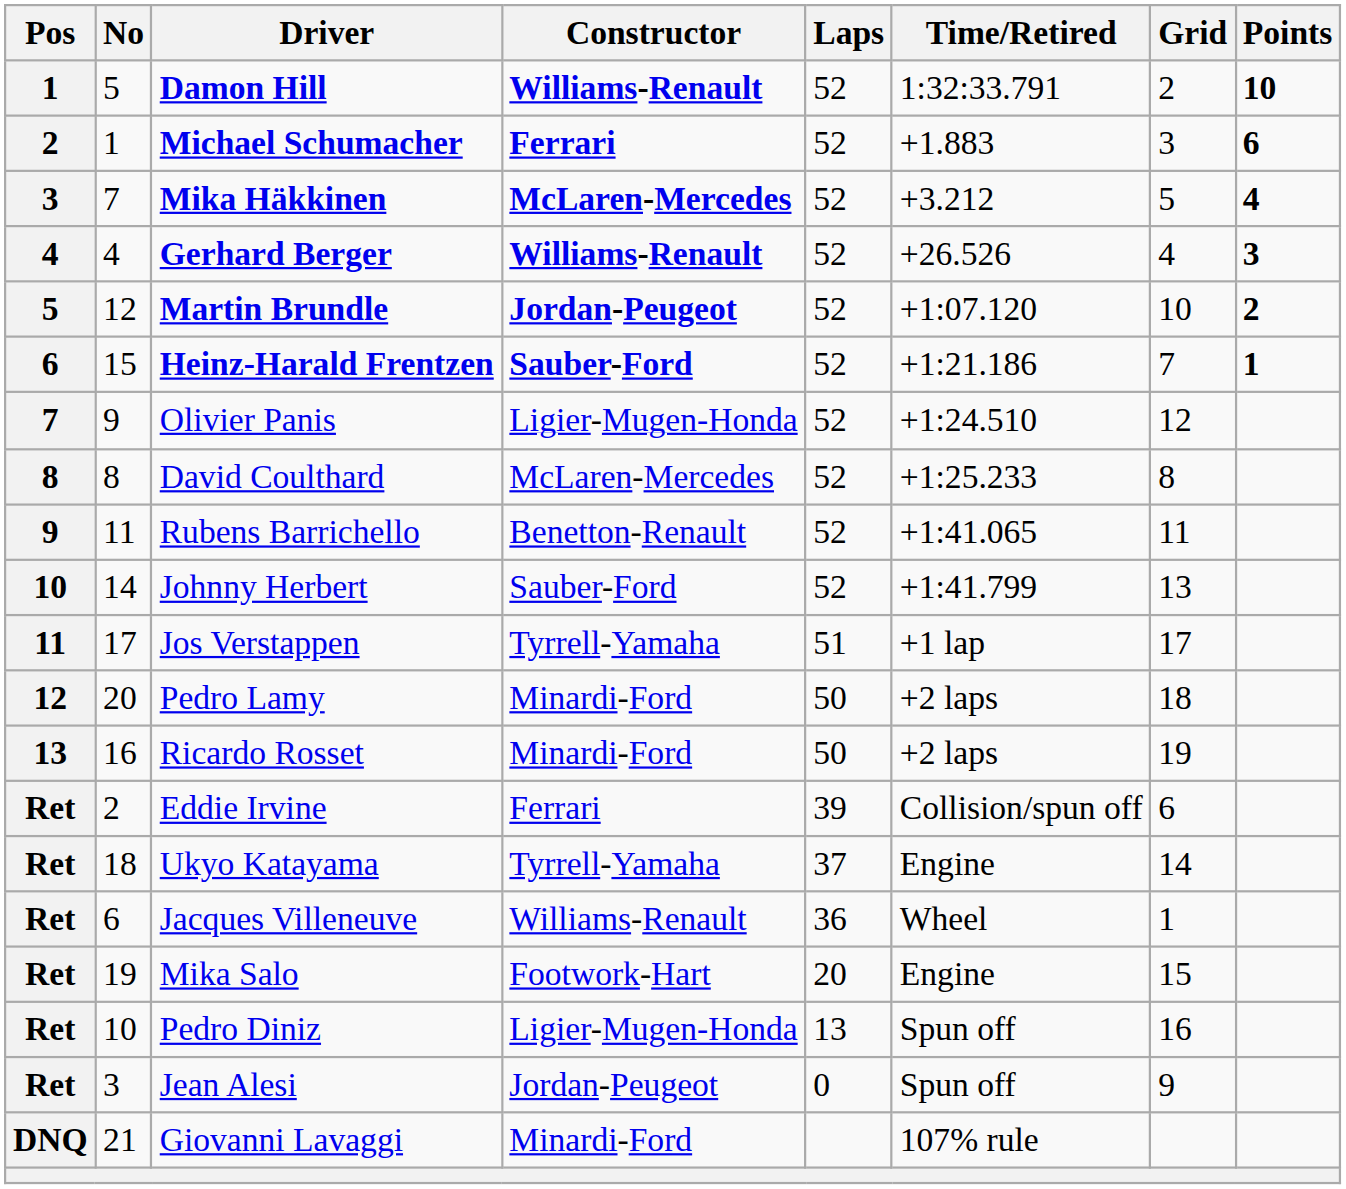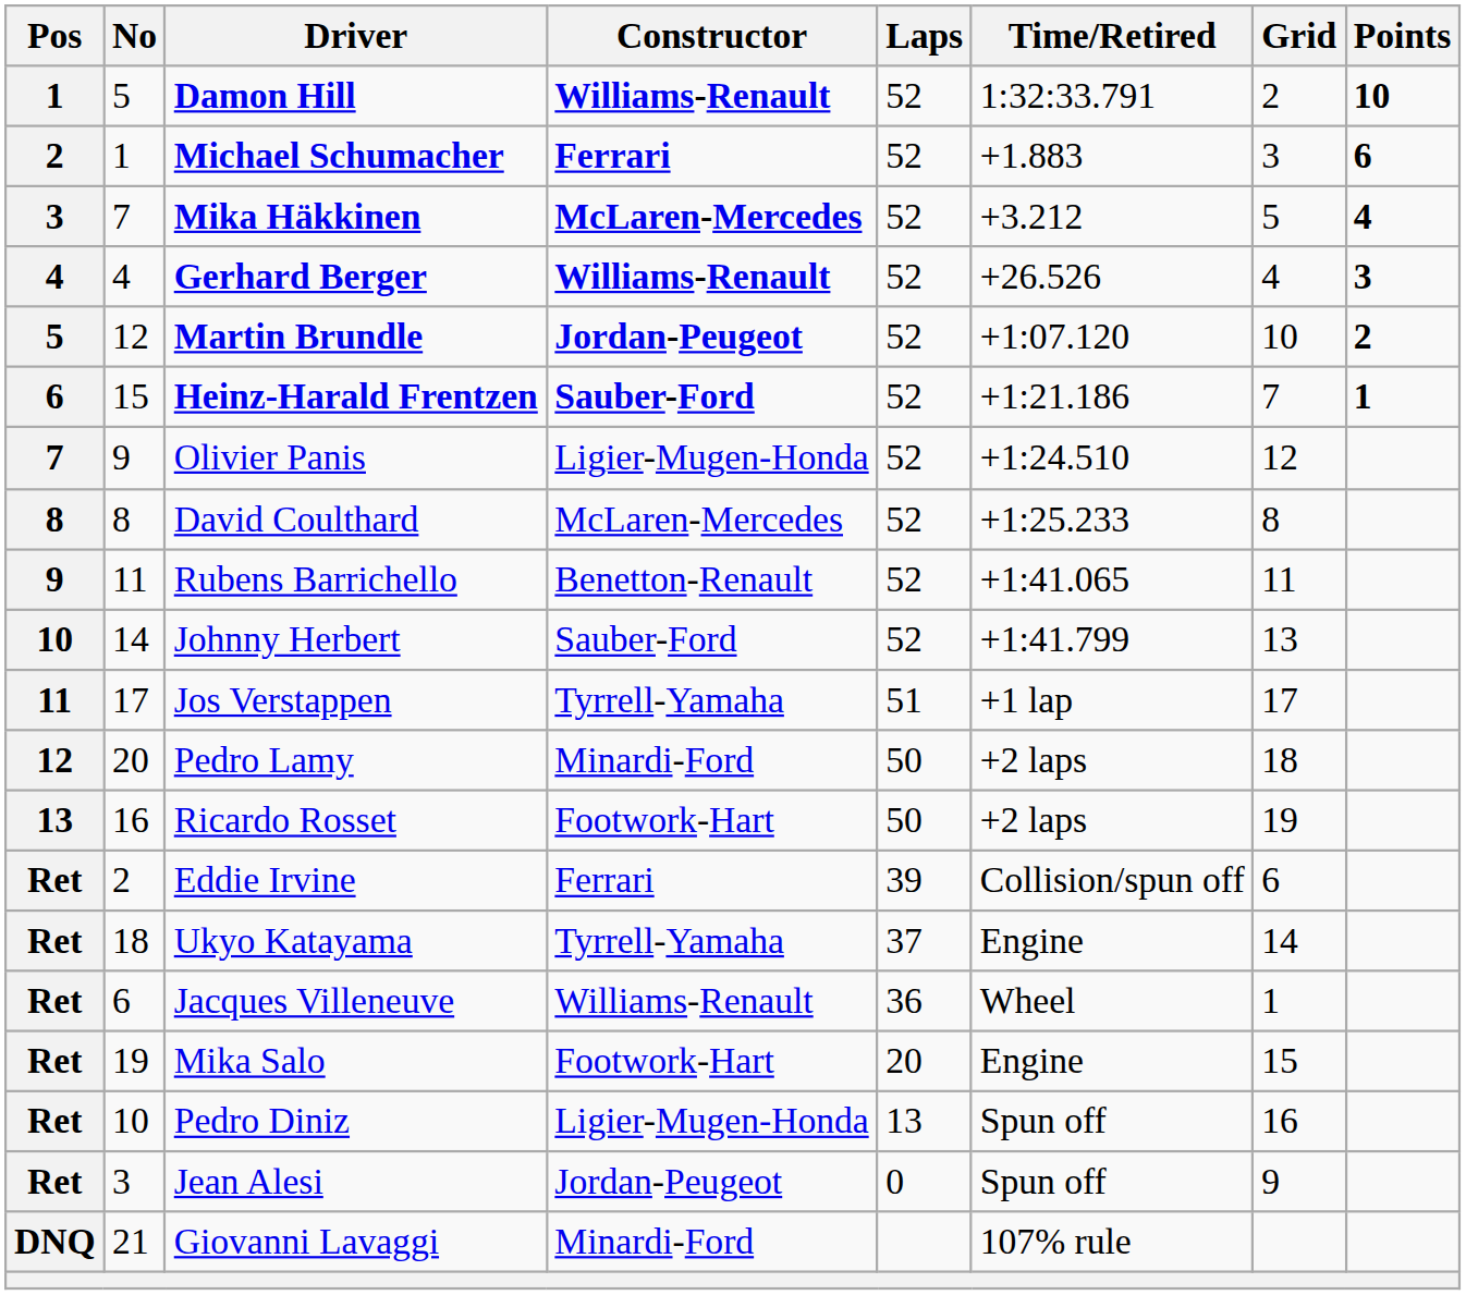Ricardo Rosset | Constructor: Minardi-Ford -> Footwork-Hart
